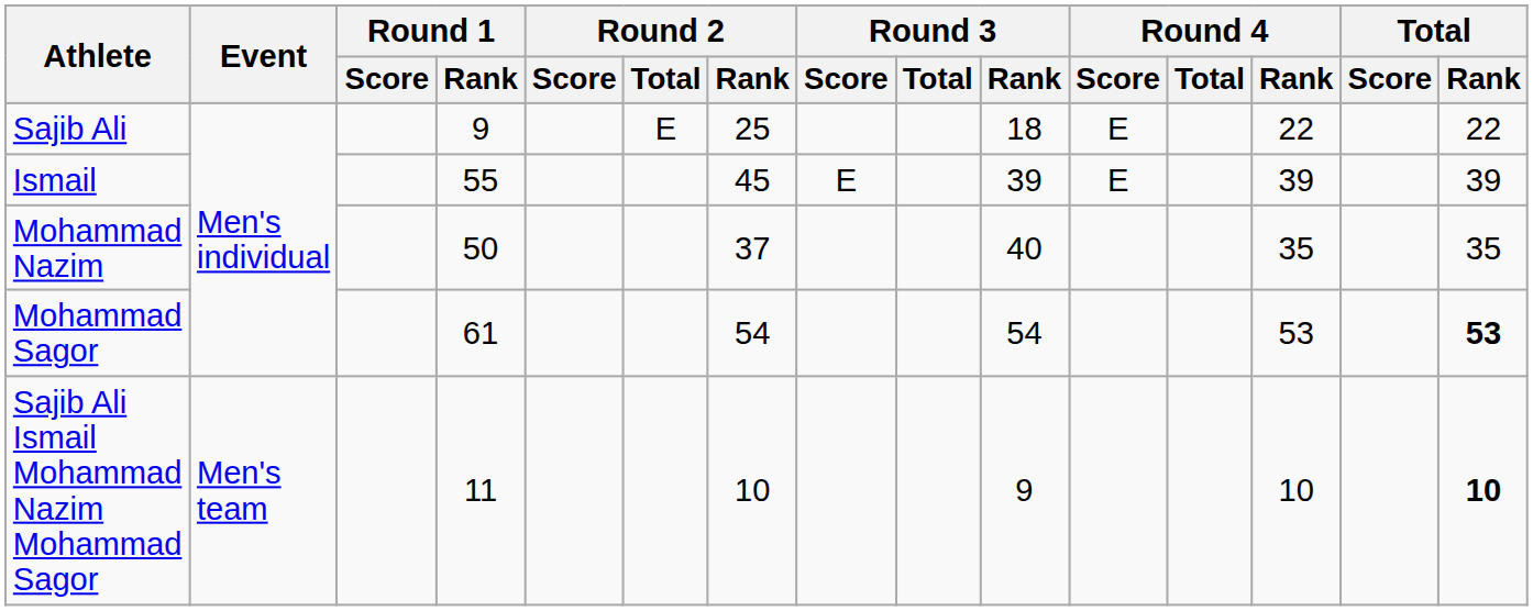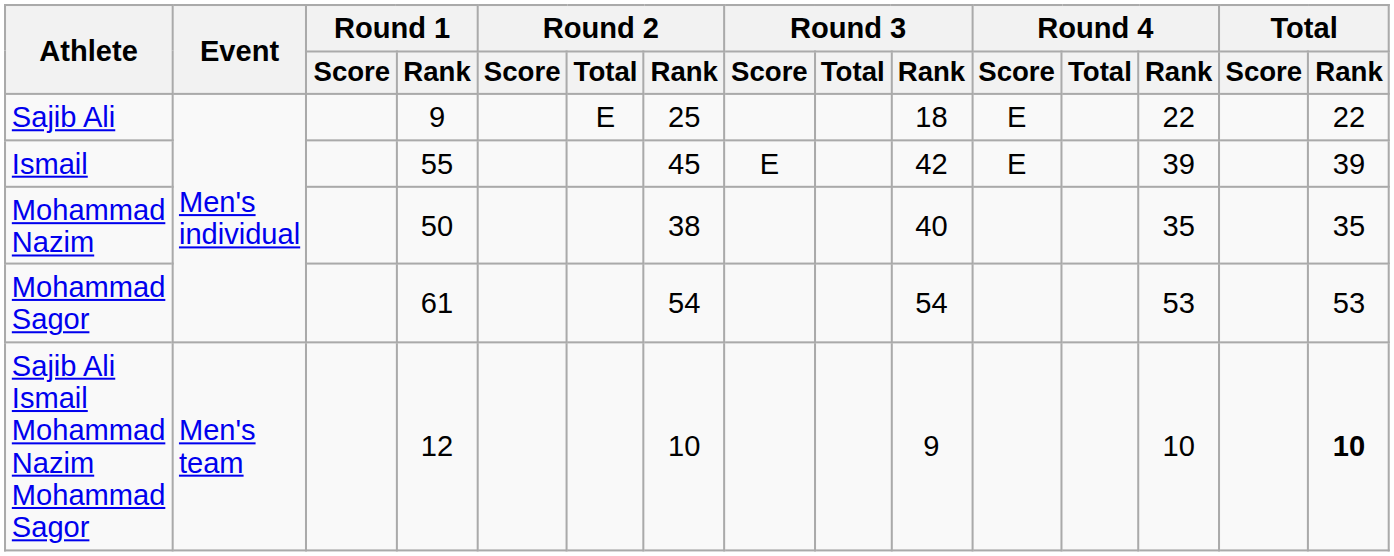Ismail | Round 3 / Rank: 39 -> 42
Mohammad Nazim | Round 2 / Rank: 37 -> 38
Mohammad Sagor | Total / Rank: bold -> normal
Sajib Ali Ismail Mohammad Nazim Mohammad Sagor | Round 1 / Rank: 11 -> 12
